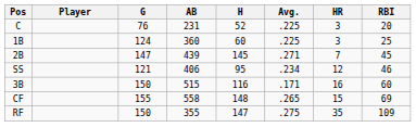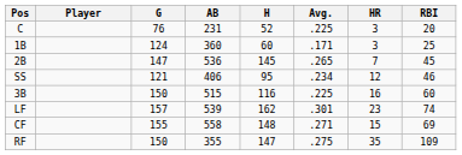1B | Avg.: .225 -> .171
2B | AB: 439 -> 536
2B | Avg.: .271 -> .265
3B | Avg.: .171 -> .225
+ row: LF | 157 | 539 | 162 | .301 | 23 | 74
CF | Avg.: .265 -> .271
